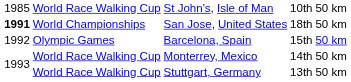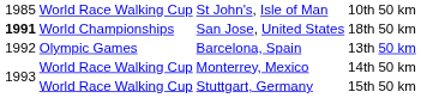Barcelona, Spain | column 4: 15th -> 13th
Stuttgart, Germany | column 4: 13th -> 15th
